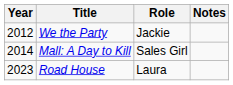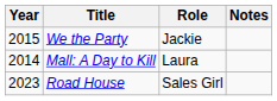We the Party | Year: 2012 -> 2015
Mall: A Day to Kill | Role: Sales Girl -> Laura
Road House | Role: Laura -> Sales Girl
